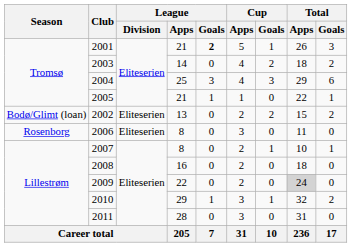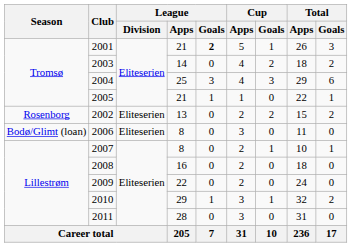2002 | Season: Bodø/Glimt (loan) -> Rosenborg
2006 | Season: Rosenborg -> Bodø/Glimt (loan)
2009 | Total / Apps: lightgrey background -> no background
